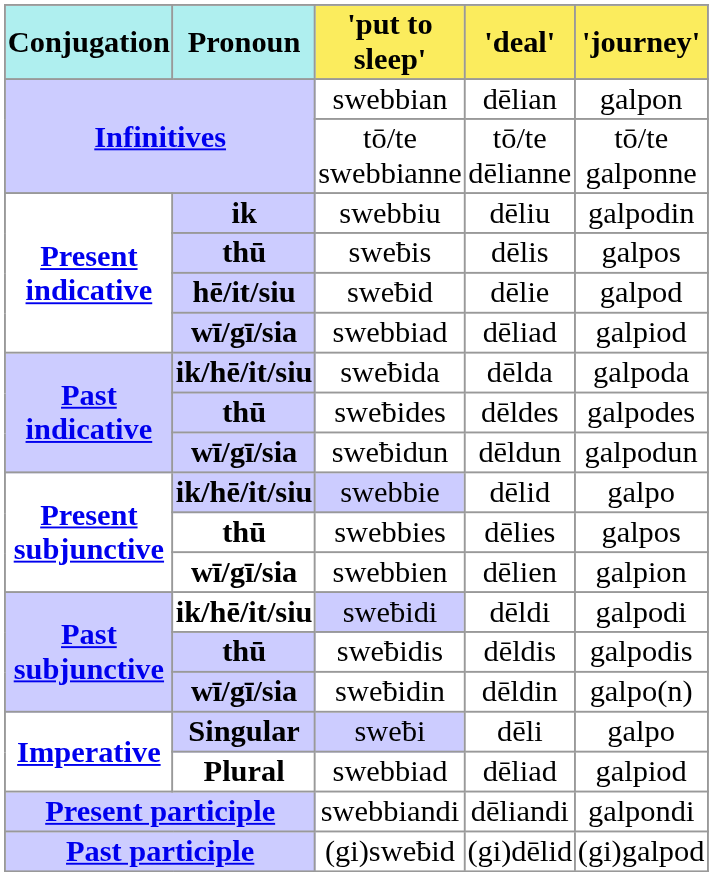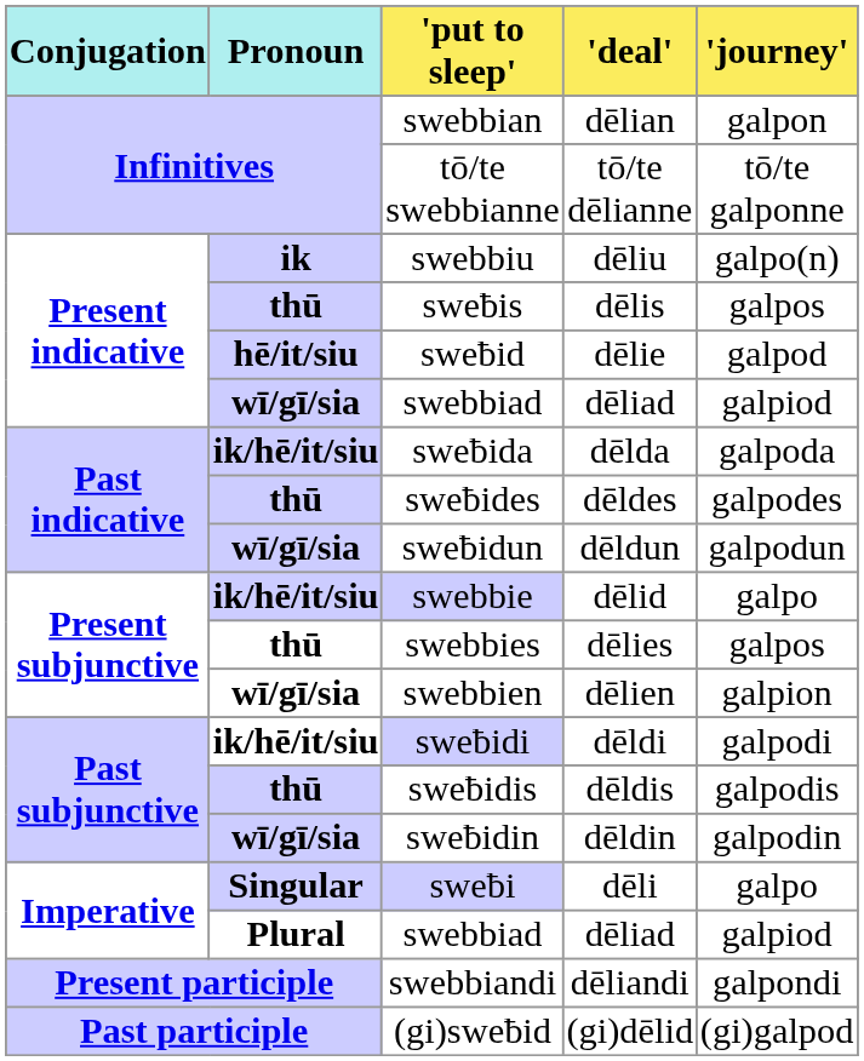swebbiu | 'journey': galpodin -> galpo(n)
sweƀidin | 'journey': galpo(n) -> galpodin
